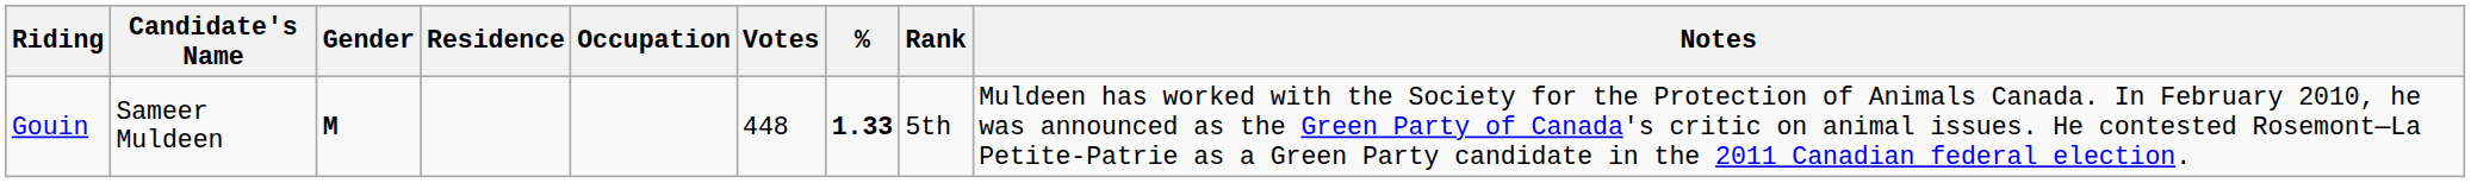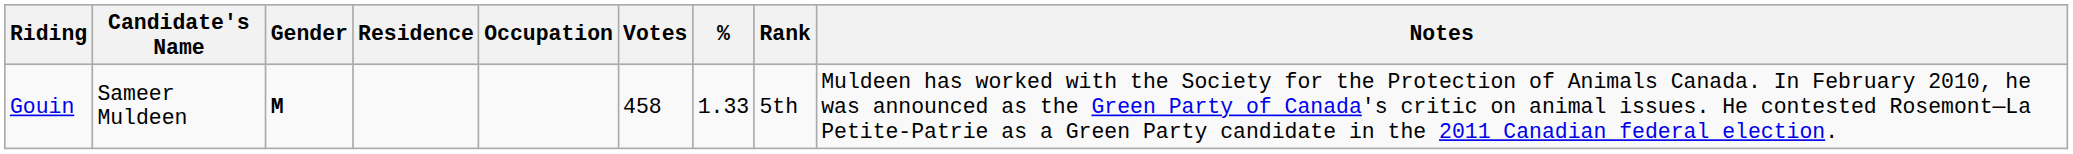Gouin | Votes: 448 -> 458
Gouin | %: bold -> normal
